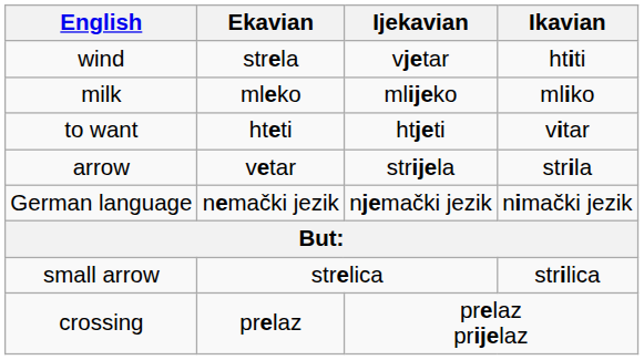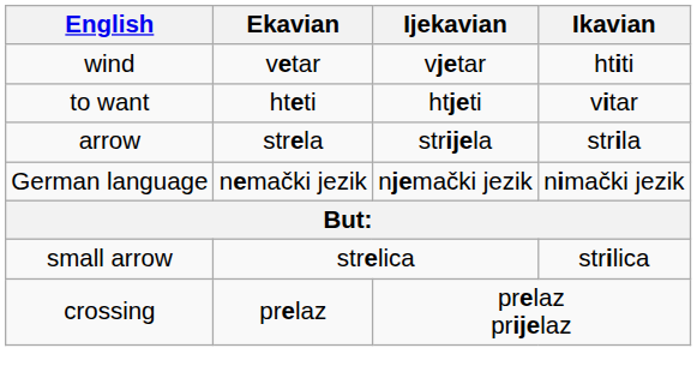wind | Ekavian: strela -> vetar
- row: milk | mleko | mlijeko | mliko
arrow | Ekavian: vetar -> strela
